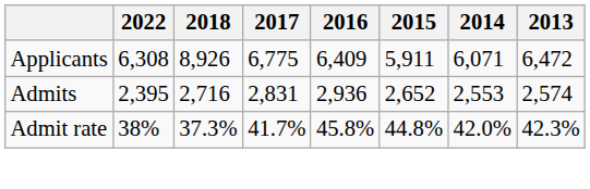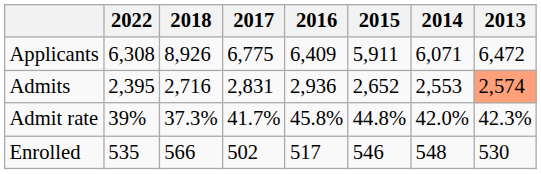Admits | 2013: no background -> lightsalmon background
Admit rate | 2022: 38% -> 39%
+ row: Enrolled | 535 | 566 | 502 | 517 | 546 | 548 | 530
